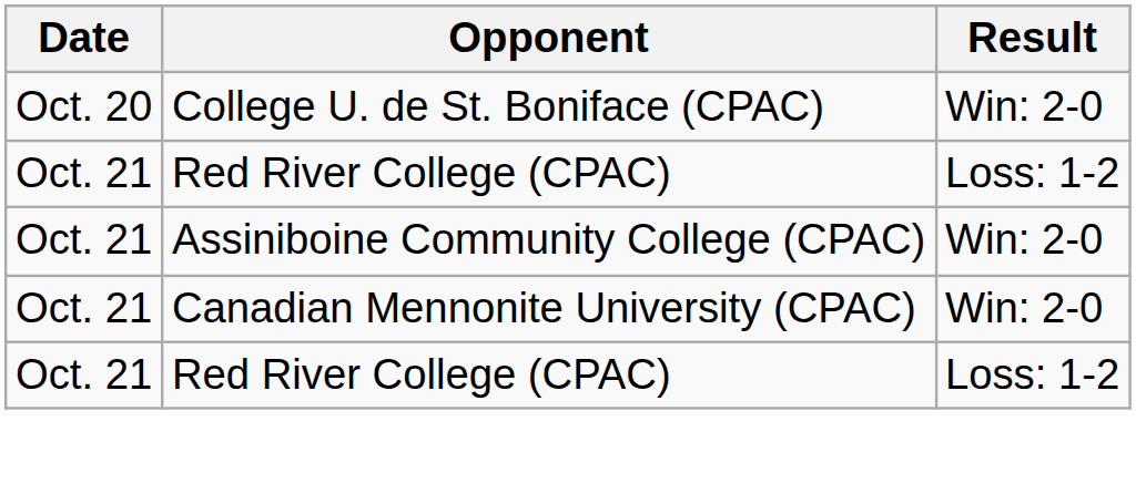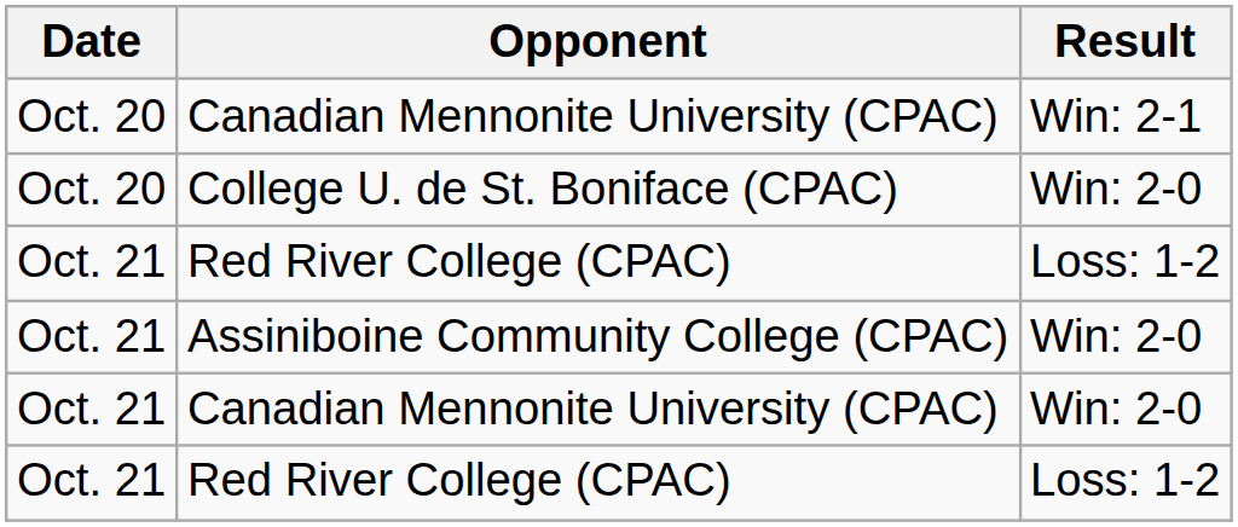+ row: Oct. 20 | Canadian Mennonite University (CPAC) | Win: 2-1
